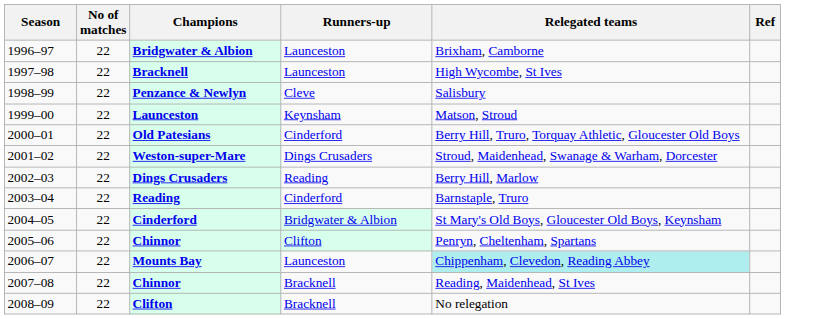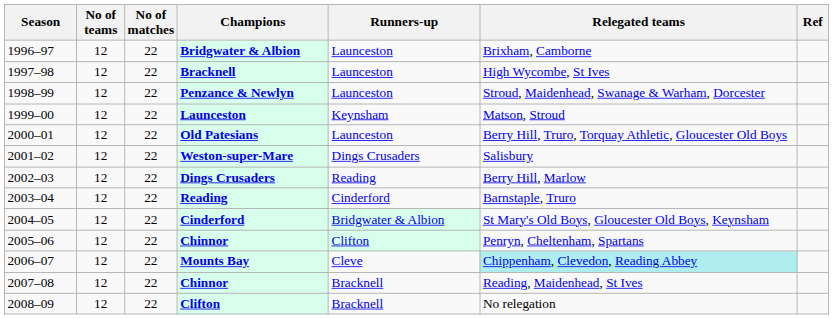+ column: No of teams | 12 | 12 | 12 | 12 | 12 | 12 | 12 | 12 | 12 | 12 | 12 | 12 | 12
Penzance & Newlyn | Runners-up: Cleve -> Launceston
Penzance & Newlyn | Relegated teams: Salisbury -> Stroud, Maidenhead, Swanage & Warham, Dorcester
Old Patesians | Runners-up: Cinderford -> Launceston
Weston-super-Mare | Relegated teams: Stroud, Maidenhead, Swanage & Warham, Dorcester -> Salisbury
Mounts Bay | Runners-up: Launceston -> Cleve
